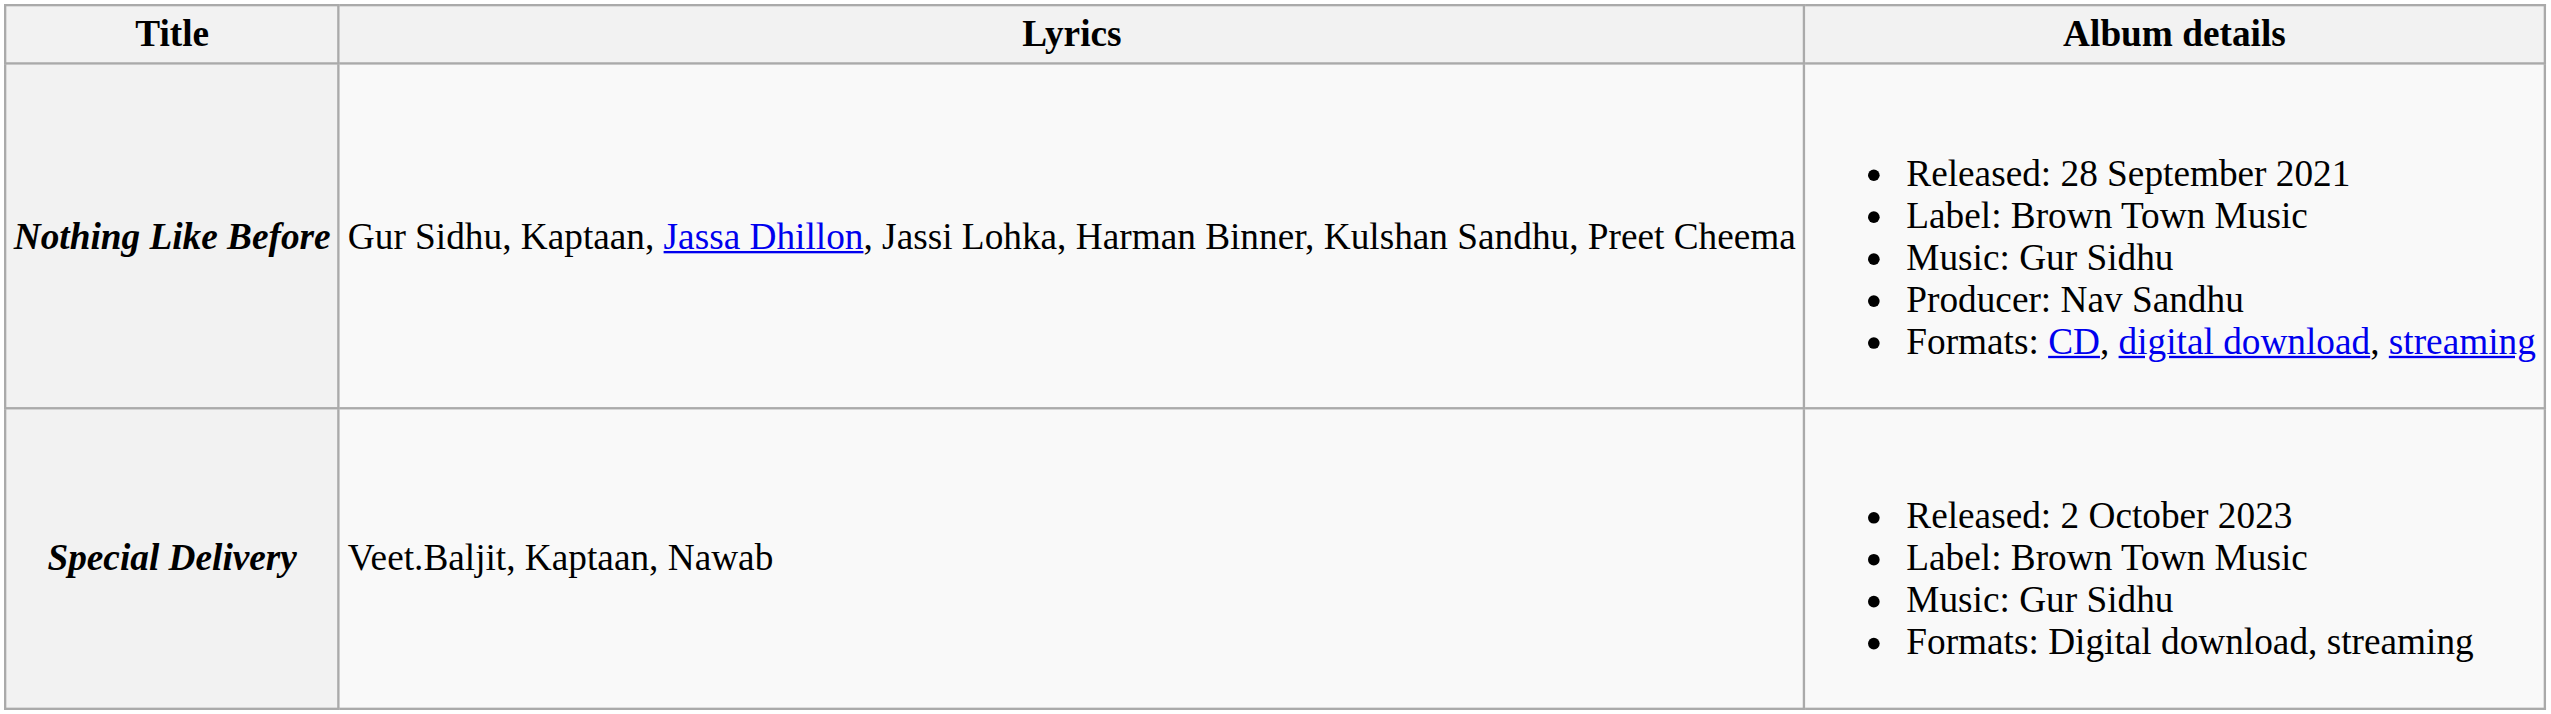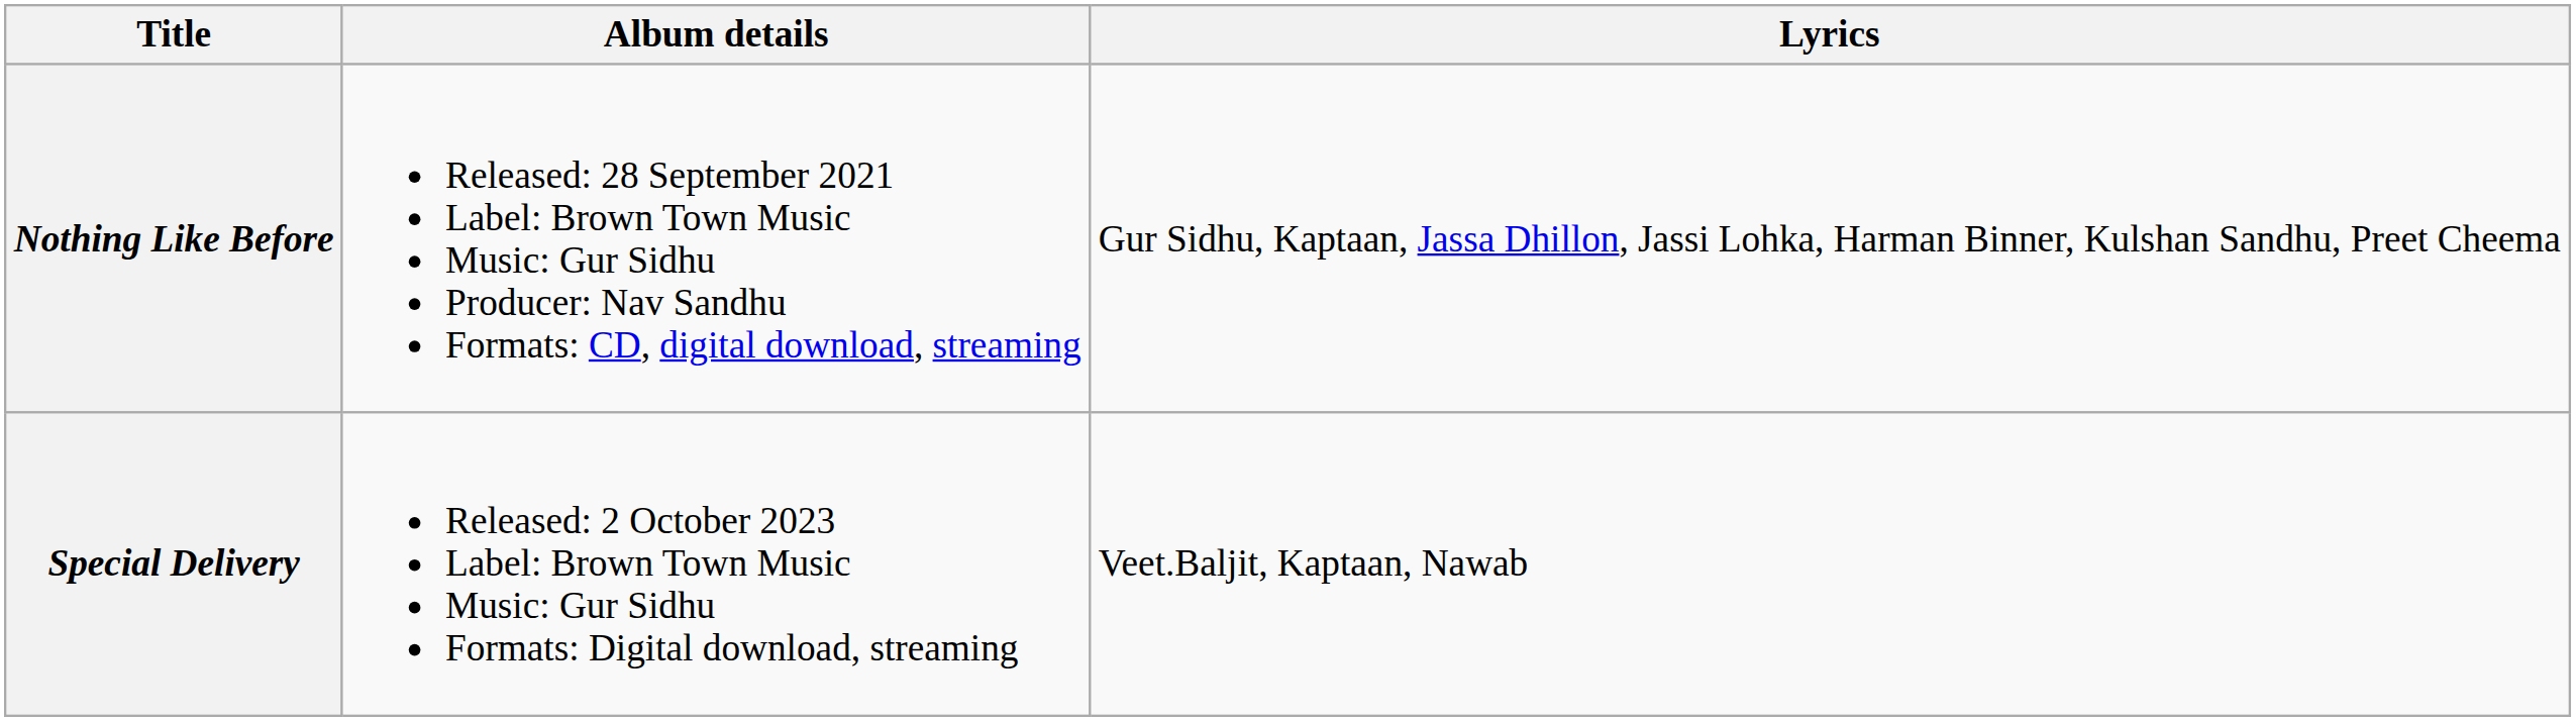columns swapped: Album details <-> Lyrics
